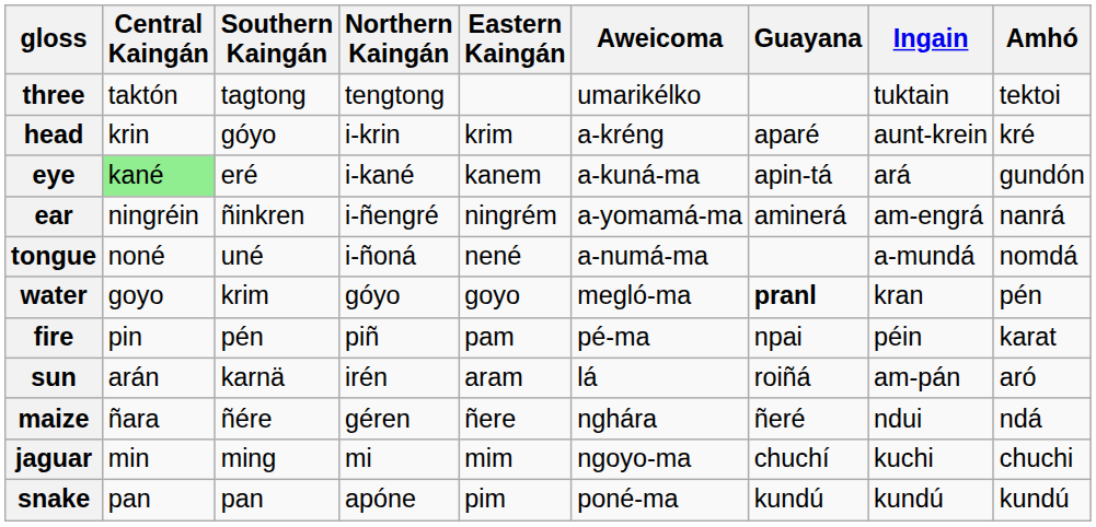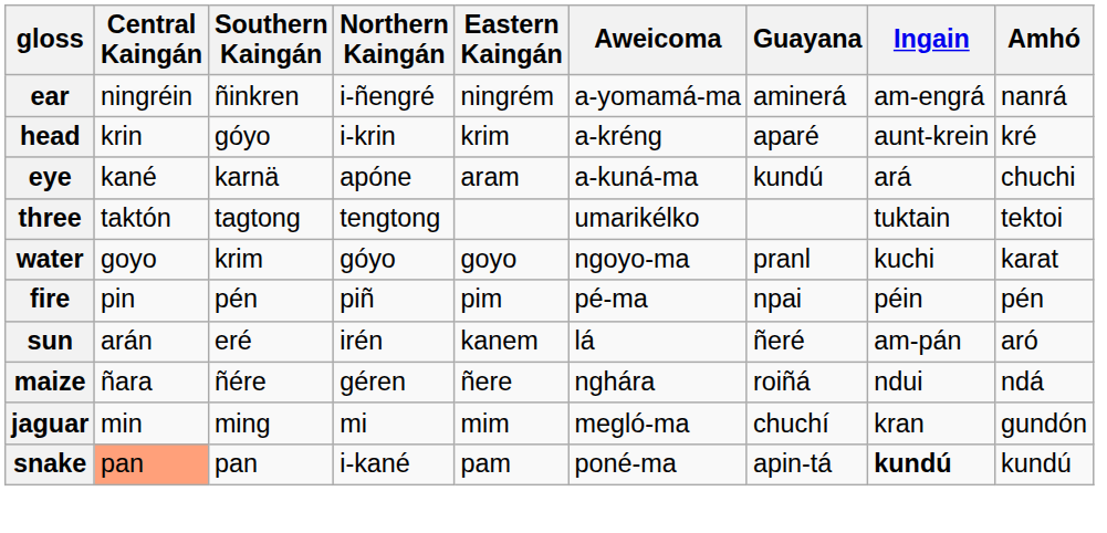rows swapped: three <-> ear
eye | Central Kaingán: lightgreen background -> no background
eye | Southern Kaingán: eré -> karnä
eye | Northern Kaingán: i-kané -> apóne
eye | Eastern Kaingán: kanem -> aram
eye | Guayana: apin-tá -> kundú
eye | Amhó: gundón -> chuchi
- row: tongue | noné | uné | i-ñoná | nené | a-numá-ma | a-mundá | nomdá
water | Aweicoma: megló-ma -> ngoyo-ma
water | Guayana: bold -> normal
water | Ingain: kran -> kuchi
water | Amhó: pén -> karat
fire | Eastern Kaingán: pam -> pim
fire | Amhó: karat -> pén
sun | Southern Kaingán: karnä -> eré
sun | Eastern Kaingán: aram -> kanem
sun | Guayana: roiñá -> ñeré
maize | Guayana: ñeré -> roiñá
jaguar | Aweicoma: ngoyo-ma -> megló-ma
jaguar | Ingain: kuchi -> kran
jaguar | Amhó: chuchi -> gundón
snake | Central Kaingán: no background -> lightsalmon background
snake | Northern Kaingán: apóne -> i-kané
snake | Eastern Kaingán: pim -> pam
snake | Guayana: kundú -> apin-tá
snake | Ingain: normal -> bold
